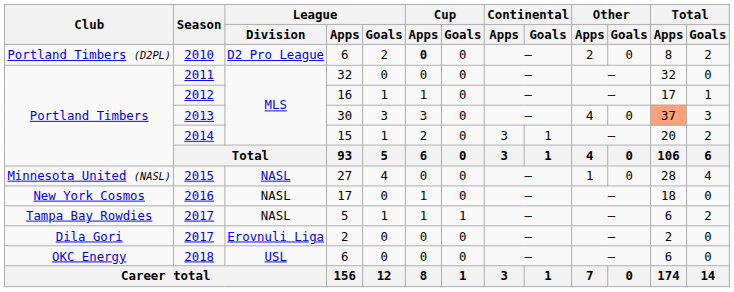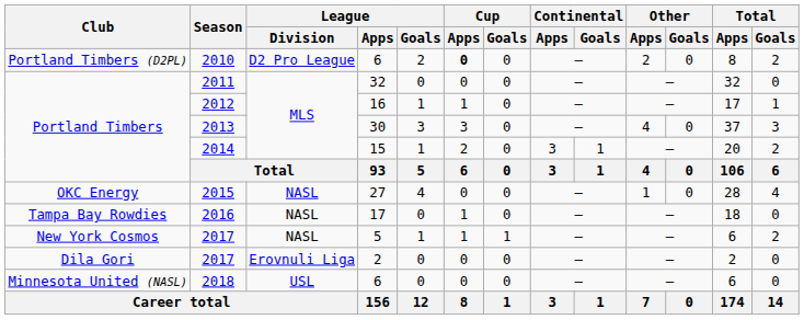2013 | Total / Apps: lightsalmon background -> no background
2015 | Club: Minnesota United (NASL) -> OKC Energy
2016 | Club: New York Cosmos -> Tampa Bay Rowdies
2017 / 5 | Club: Tampa Bay Rowdies -> New York Cosmos
2018 | Club: OKC Energy -> Minnesota United (NASL)
